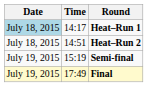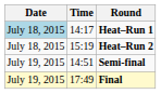Heat–Run 2 | Time: 14:51 -> 15:19
Semi-final | Time: 15:19 -> 14:51
